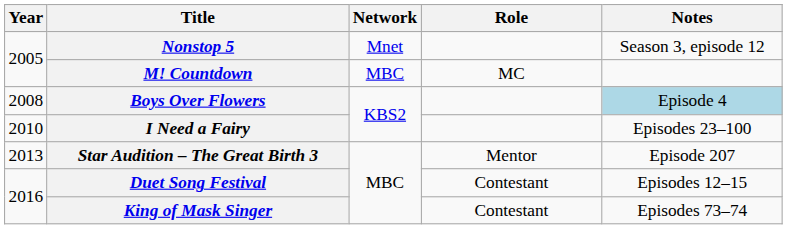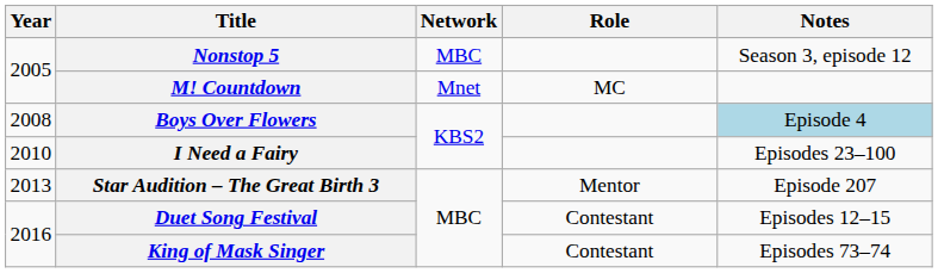Nonstop 5 | Network: Mnet -> MBC
M! Countdown | Network: MBC -> Mnet
